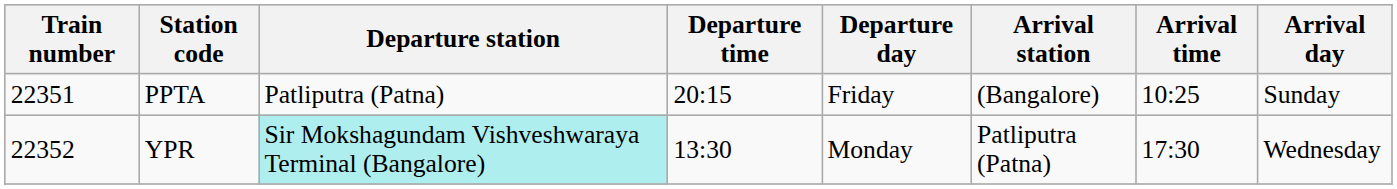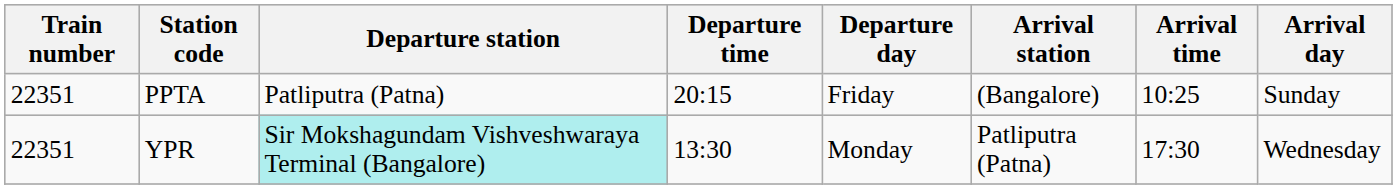YPR | Train number: 22352 -> 22351
